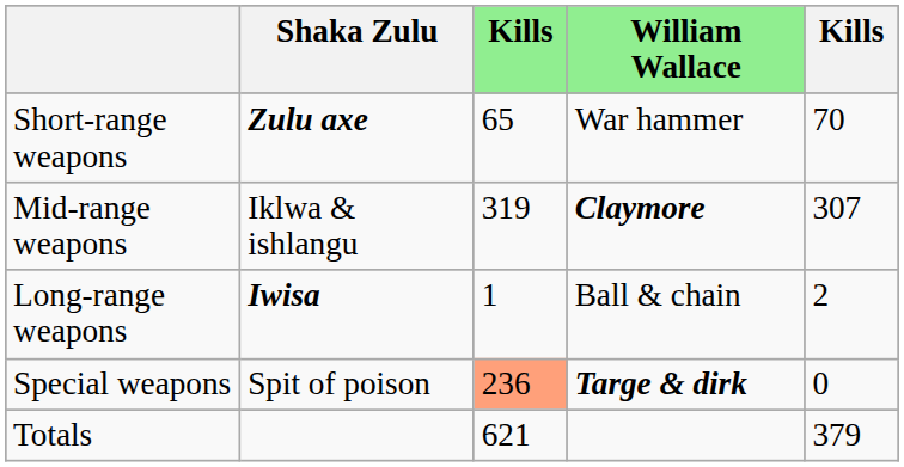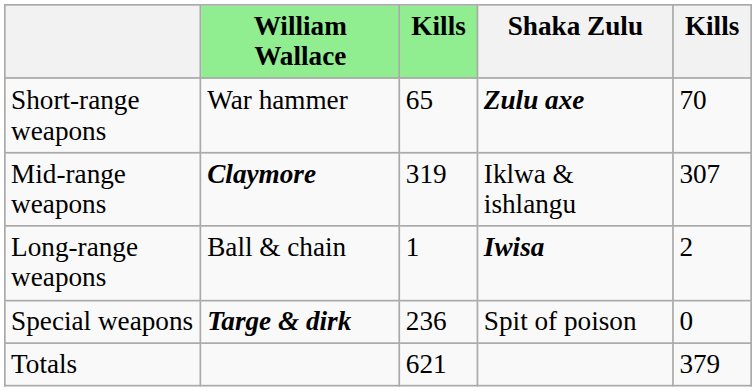columns swapped: William Wallace <-> Shaka Zulu
Special weapons | column 3: lightsalmon background -> no background
